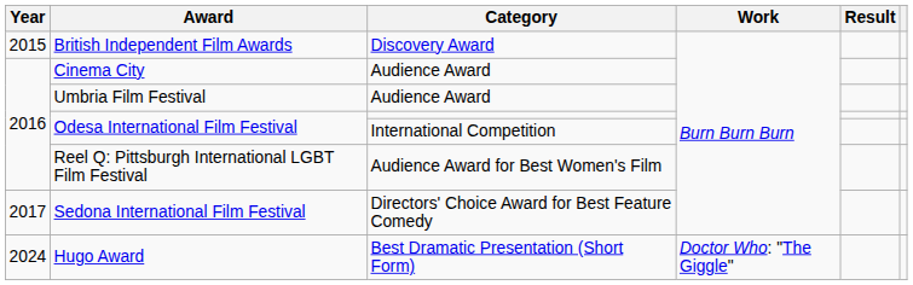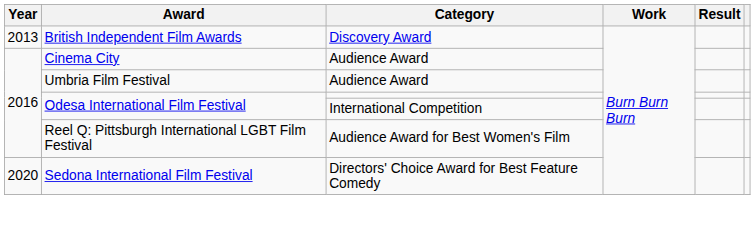British Independent Film Awards | Year: 2015 -> 2013
Sedona International Film Festival | Year: 2017 -> 2020
- row: 2024 | Hugo Award | Best Dramatic Presentation (Short Form) | Doctor Who: "The Giggle"
